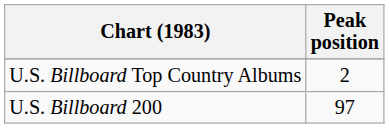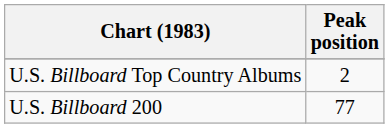U.S. Billboard 200 | Peak position: 97 -> 77
